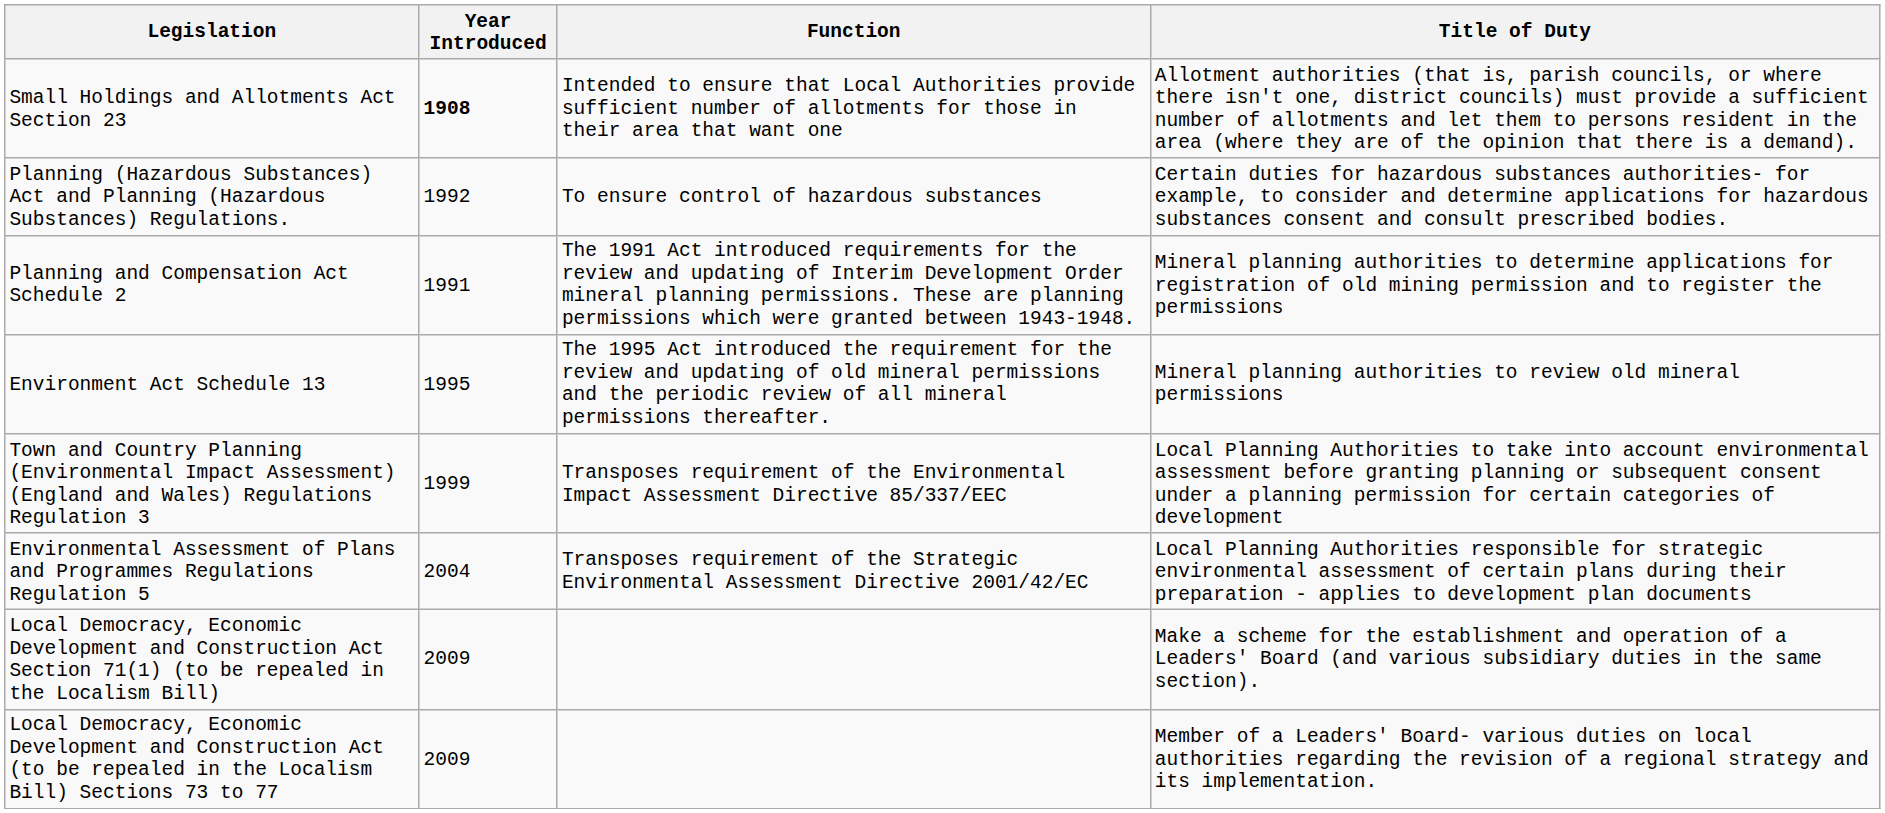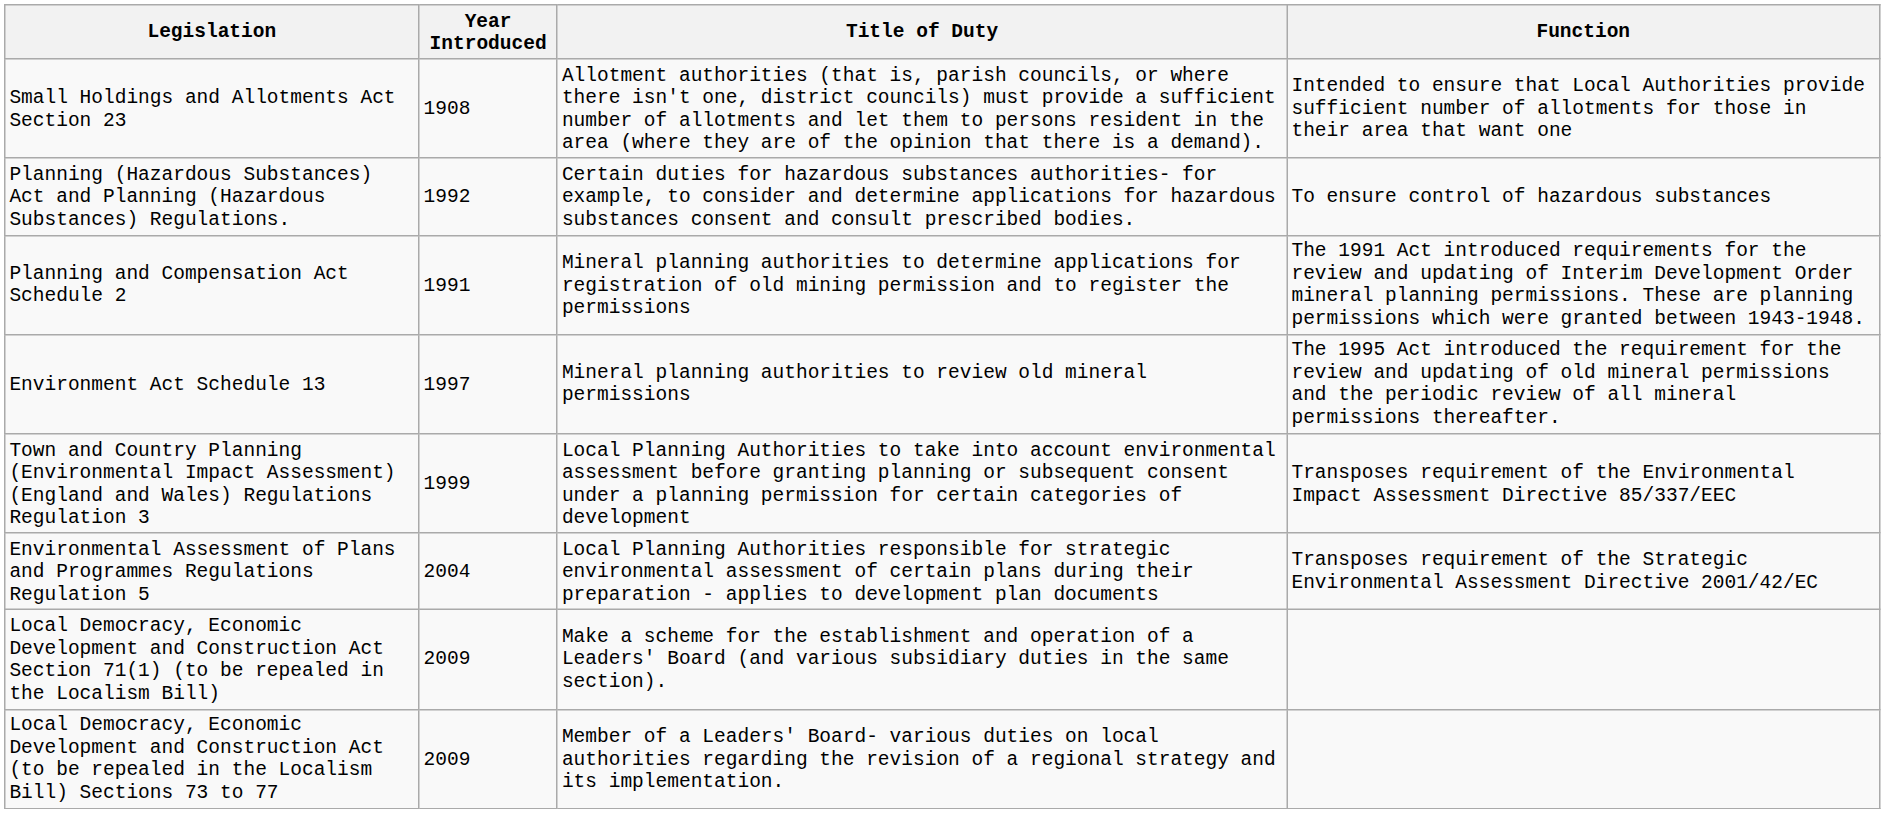columns swapped: Title of Duty <-> Function
Small Holdings and Allotments Act Section 23 | Year Introduced: bold -> normal
Environment Act Schedule 13 | Year Introduced: 1995 -> 1997
